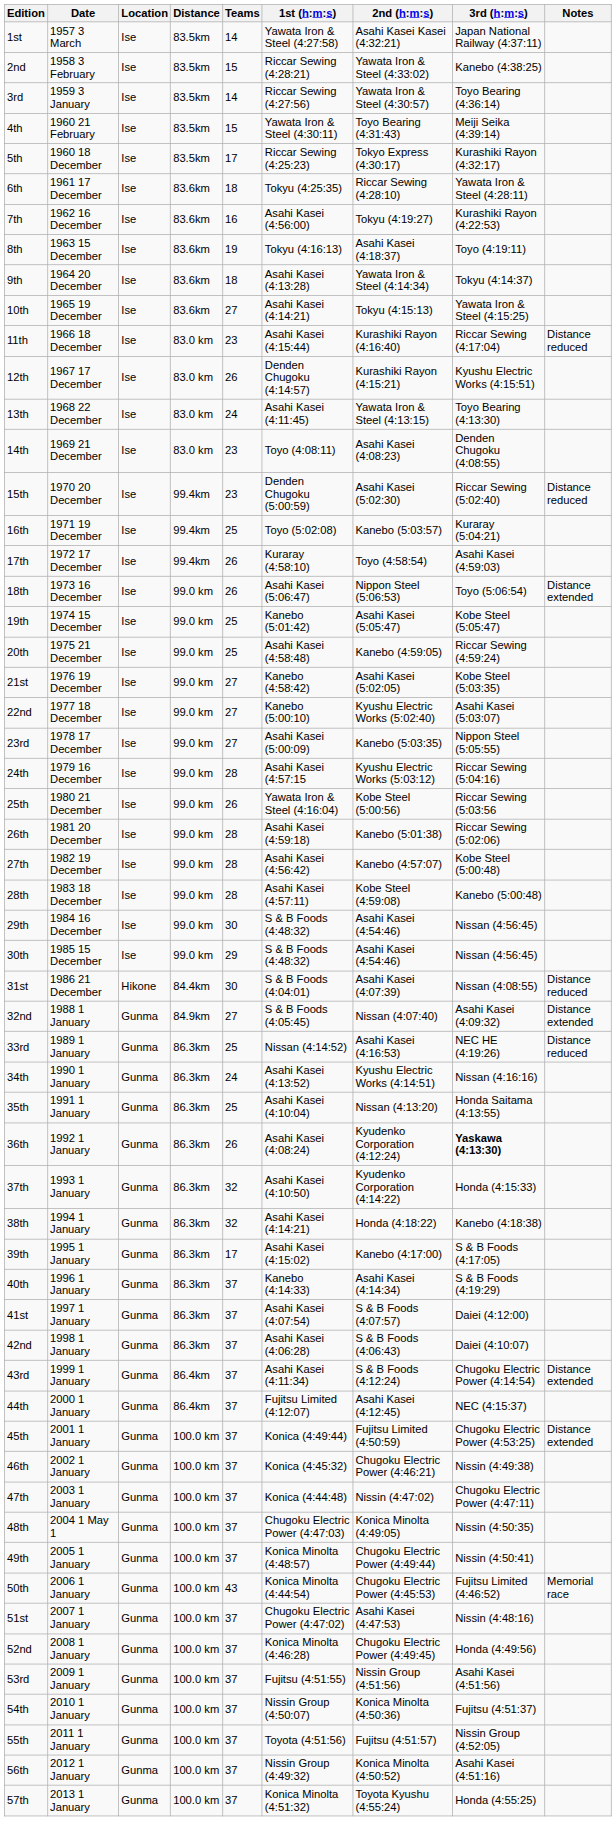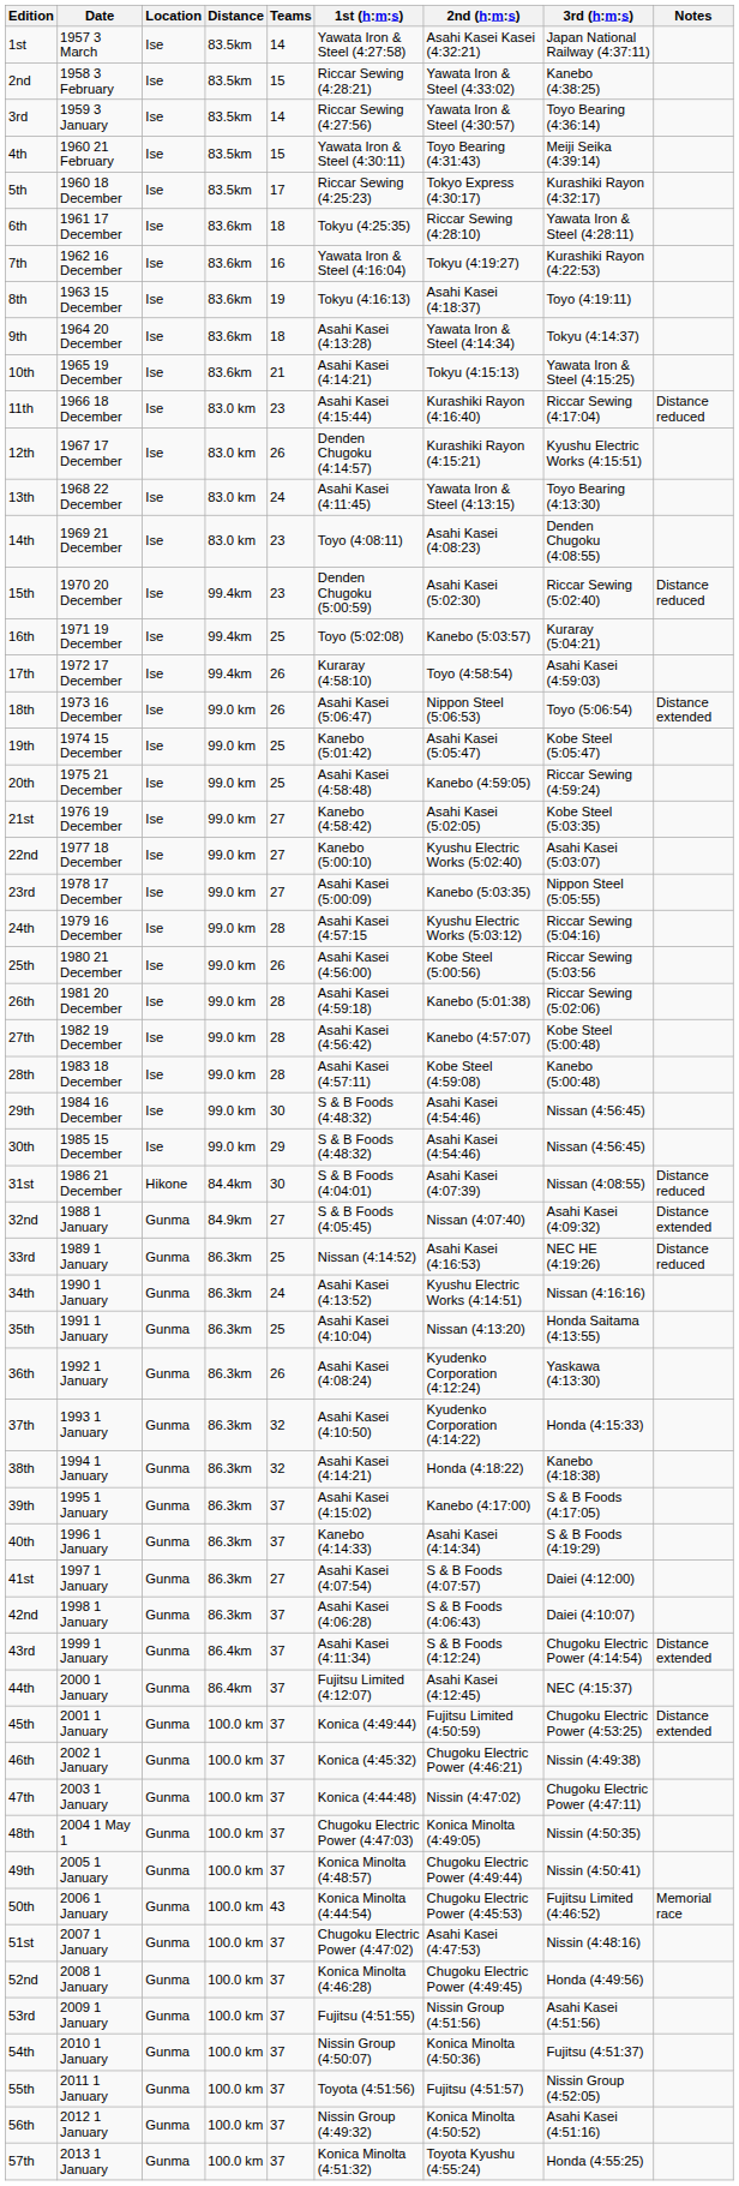7th | 1st (h:m:s): Asahi Kasei (4:56:00) -> Yawata Iron & Steel (4:16:04)
10th | Teams: 27 -> 21
25th | 1st (h:m:s): Yawata Iron & Steel (4:16:04) -> Asahi Kasei (4:56:00)
36th | 3rd (h:m:s): bold -> normal
39th | Teams: 17 -> 37
41st | Teams: 37 -> 27
